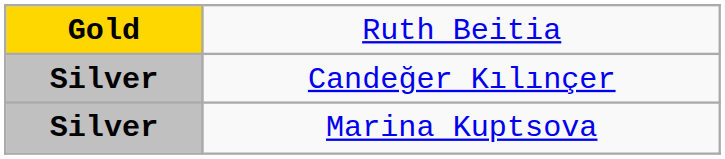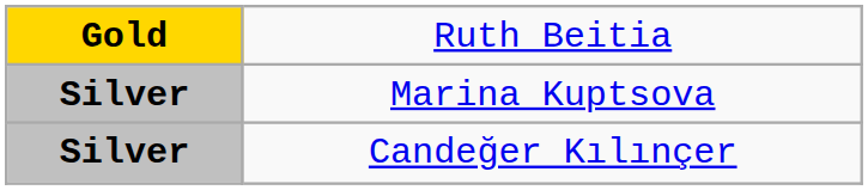rows swapped: Marina Kuptsova <-> Candeğer Kılınçer
